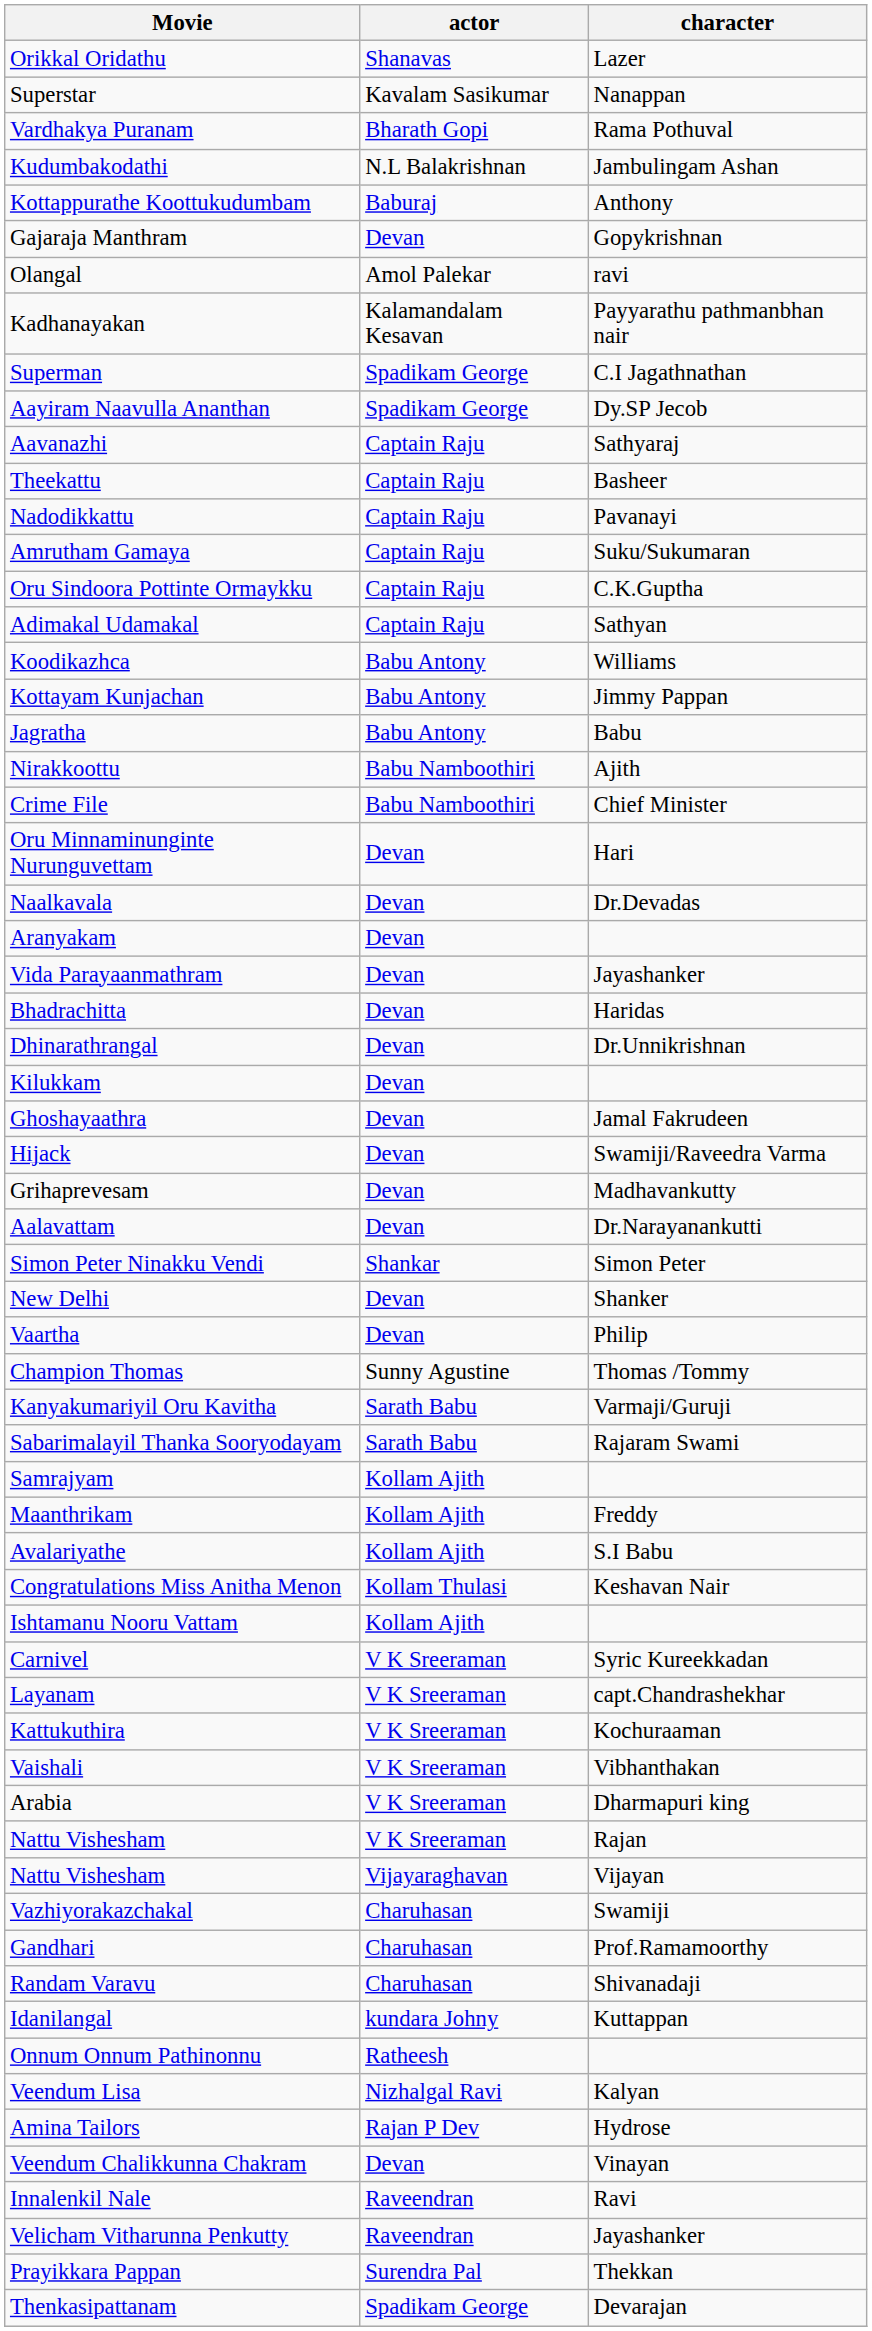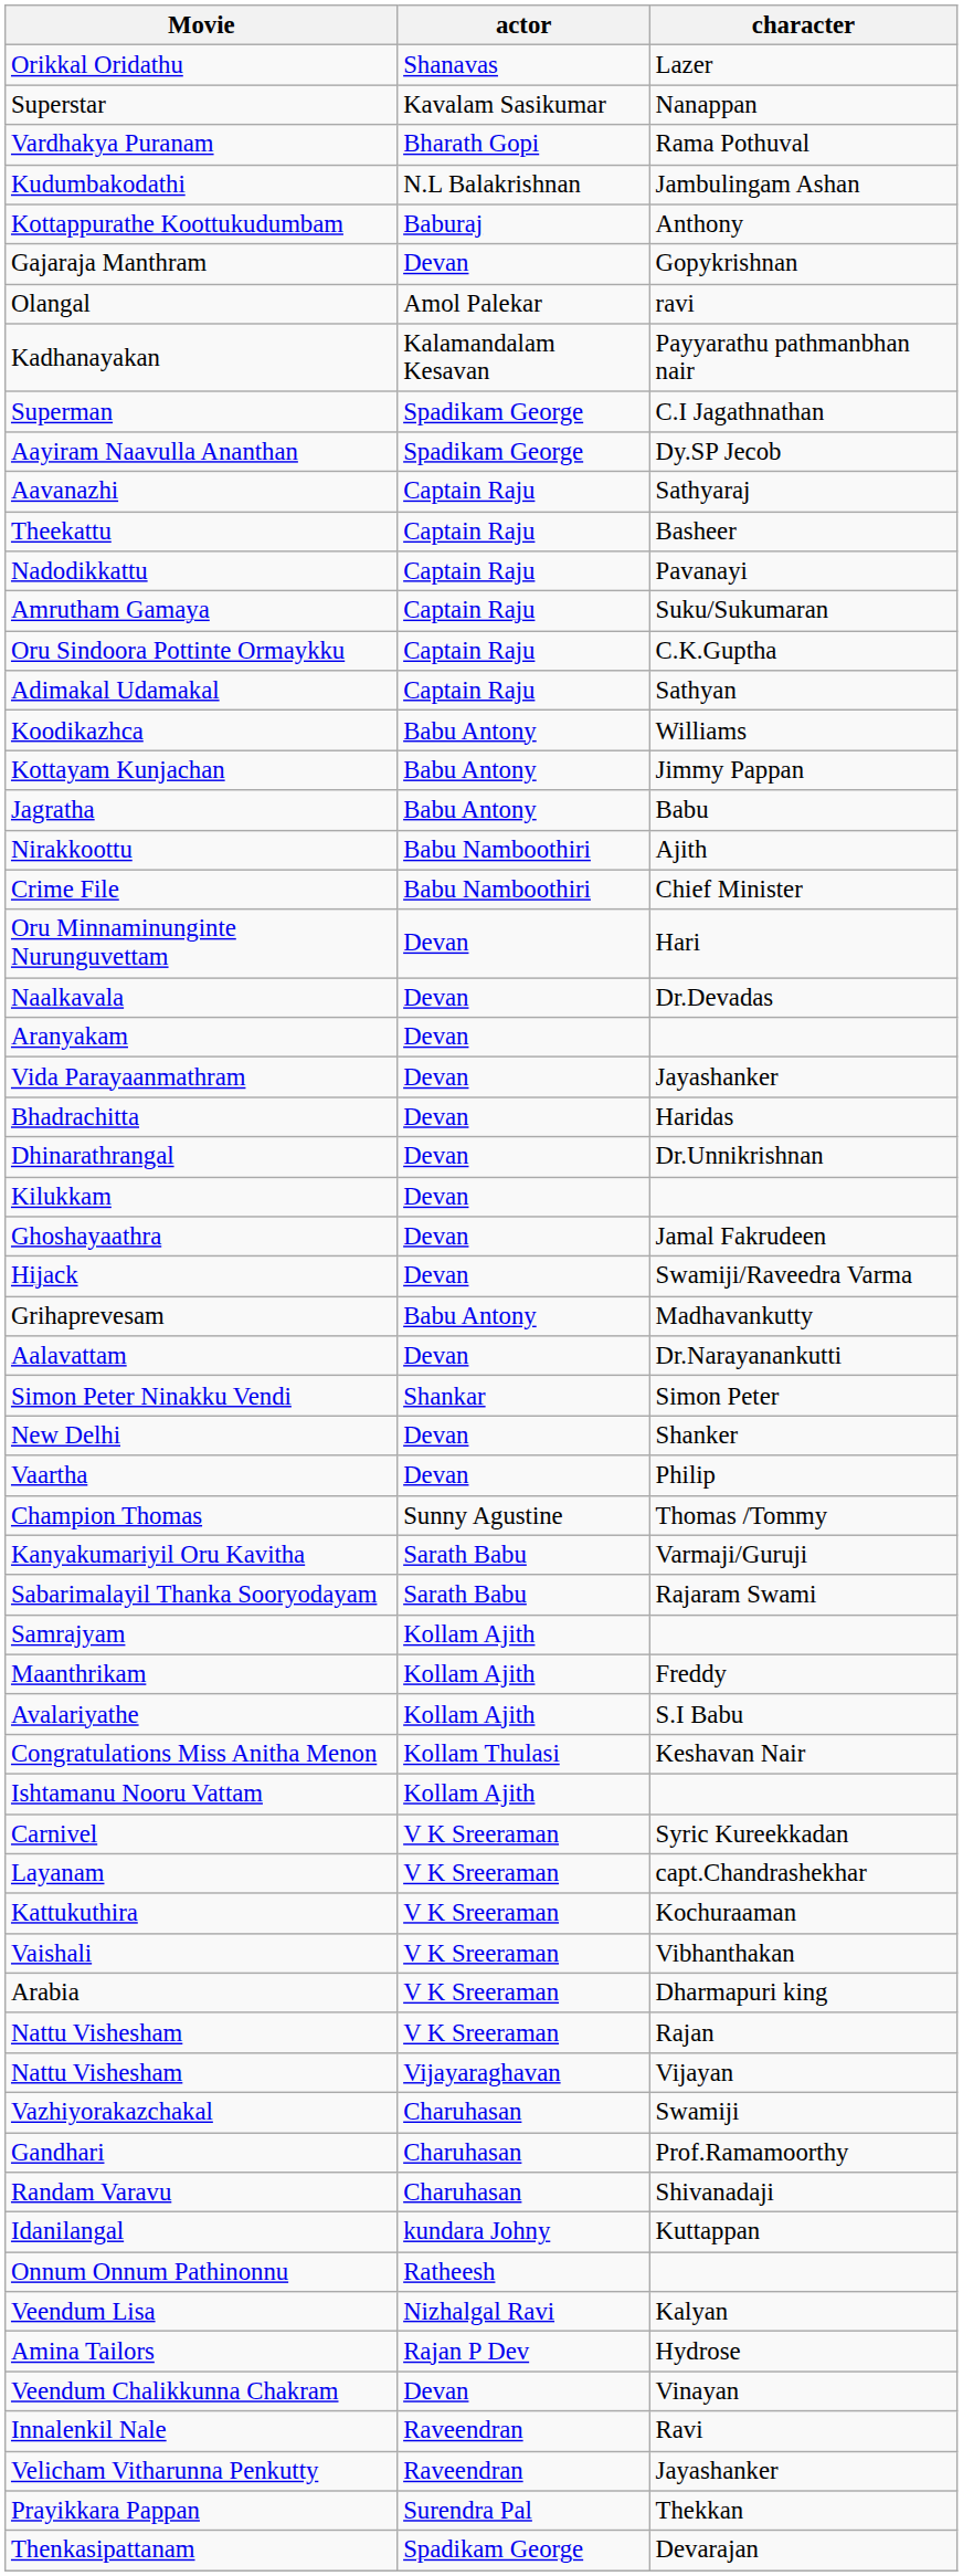Grihaprevesam | actor: Devan -> Babu Antony
